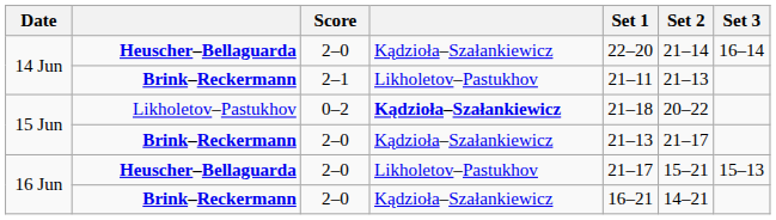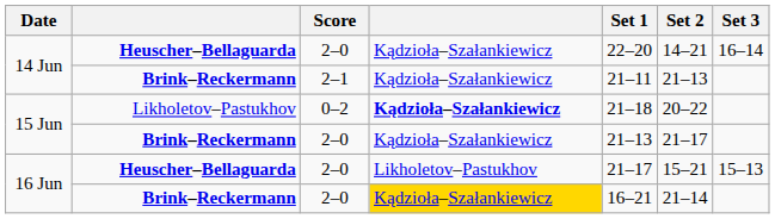14 Jun / Heuscher–Bellaguarda | Set 2: 21–14 -> 14–21
14 Jun / Brink–Reckermann | column 4: Likholetov–Pastukhov -> Kądzioła–Szałankiewicz
16 Jun / Brink–Reckermann | column 4: no background -> gold background
16 Jun / Brink–Reckermann | Set 2: 14–21 -> 21–14
